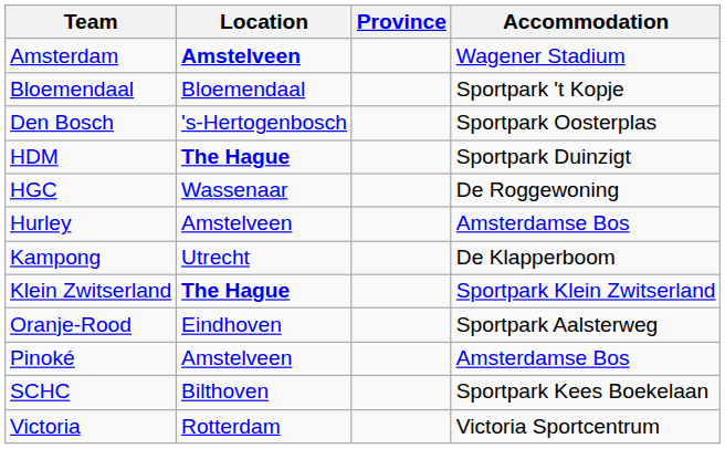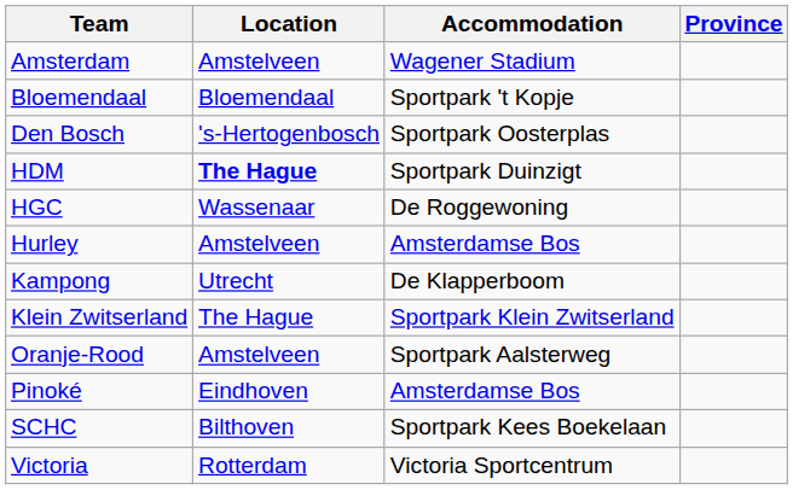columns swapped: Province <-> Accommodation
Amsterdam | Location: bold -> normal
Klein Zwitserland | Location: bold -> normal
Oranje-Rood | Location: Eindhoven -> Amstelveen
Pinoké | Location: Amstelveen -> Eindhoven
